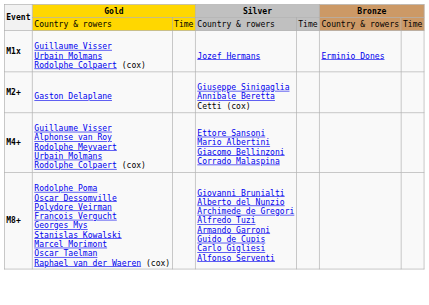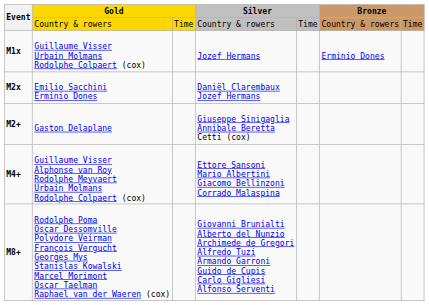+ row: M2x | Emilio Sacchini Erminio Dones | Daniël Clarembaux Jozef Hermans
